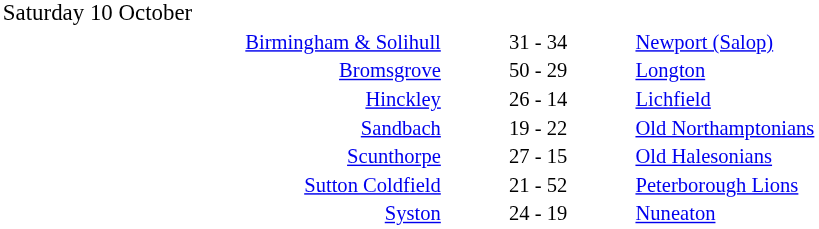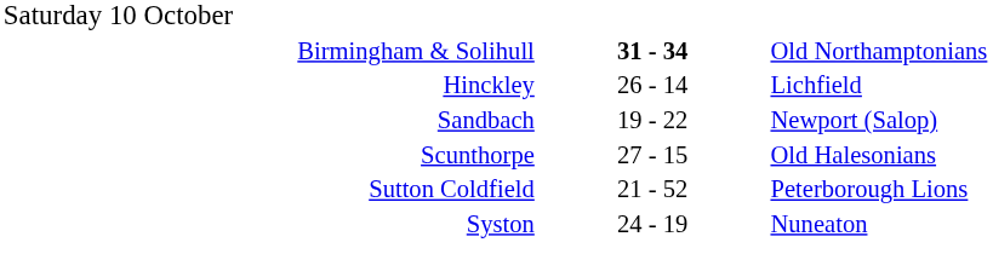Birmingham & Solihull | column 2: normal -> bold
Birmingham & Solihull | column 3: Newport (Salop) -> Old Northamptonians
- row: Bromsgrove | 50 - 29 | Longton
Sandbach | column 3: Old Northamptonians -> Newport (Salop)
